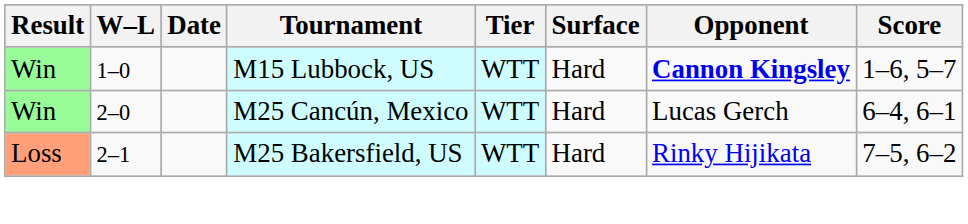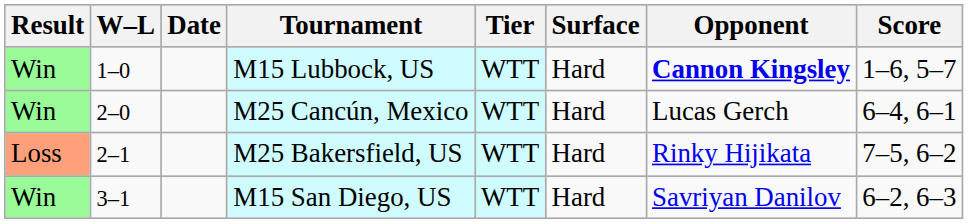+ row: Win | 3–1 | M15 San Diego, US | WTT | Hard | Savriyan Danilov | 6–2, 6–3
